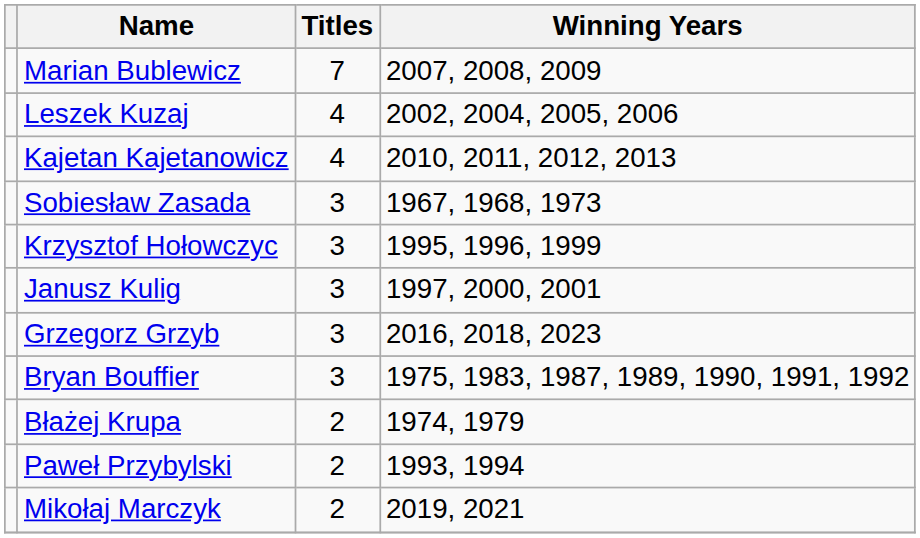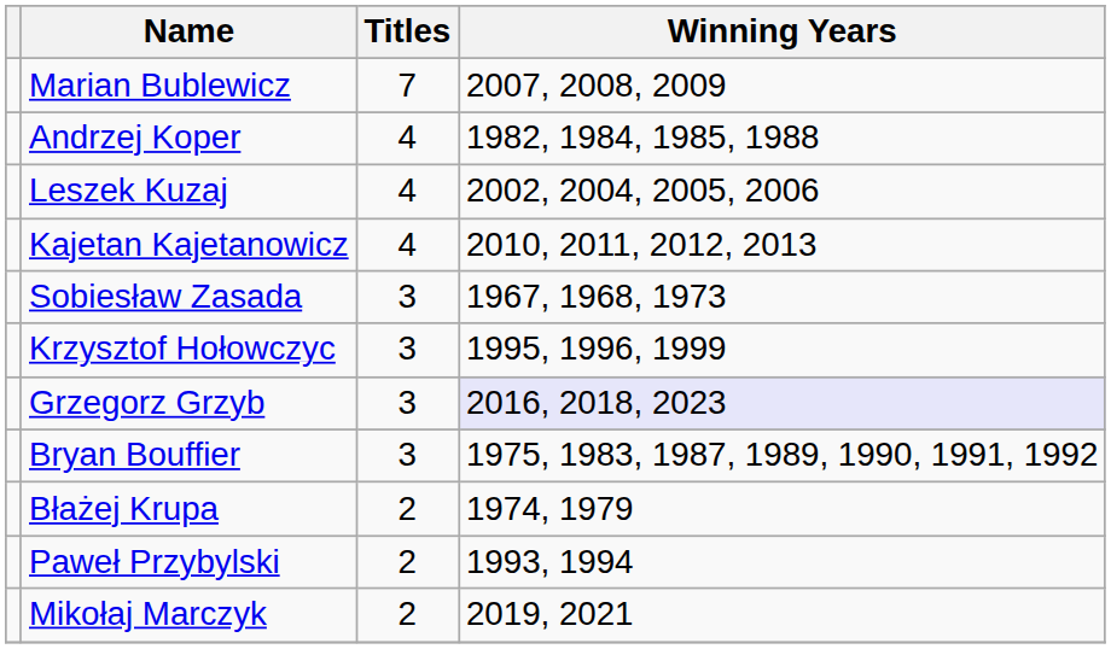+ row: Andrzej Koper | 4 | 1982, 1984, 1985, 1988
- row: Janusz Kulig | 3 | 1997, 2000, 2001
Grzegorz Grzyb | Winning Years: no background -> lavender background
